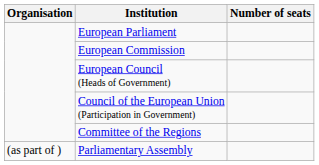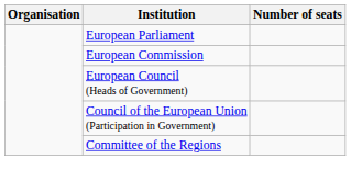- row: (as part of ) | Parliamentary Assembly
